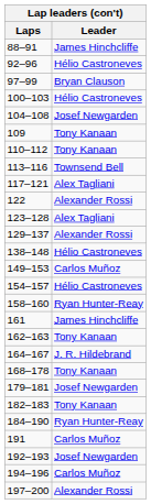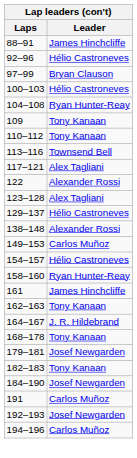104–108 | Leader: Josef Newgarden -> Ryan Hunter-Reay
129–137 | Leader: Alexander Rossi -> Hélio Castroneves
138–148 | Leader: Hélio Castroneves -> Alexander Rossi
184–190 | Leader: Ryan Hunter-Reay -> Josef Newgarden
- row: 197–200 | Alexander Rossi
